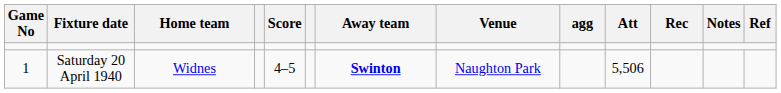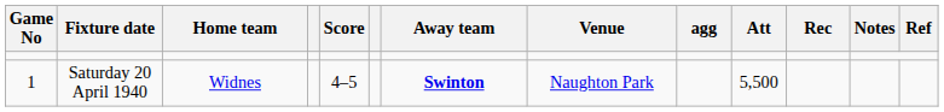Saturday 20 April 1940 | Att: 5,506 -> 5,500
